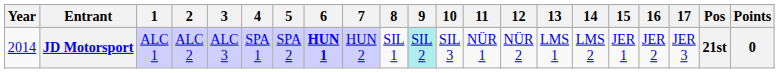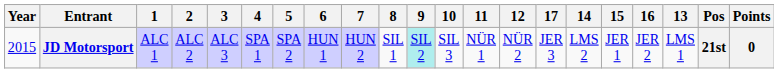columns swapped: 13 <-> 17
JD Motorsport | Year: 2014 -> 2015
JD Motorsport | 6: bold -> normal
